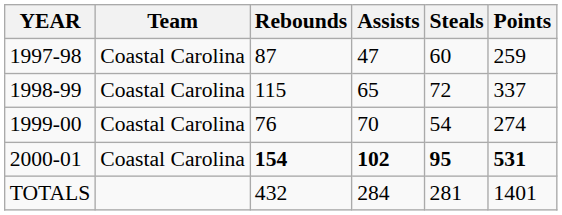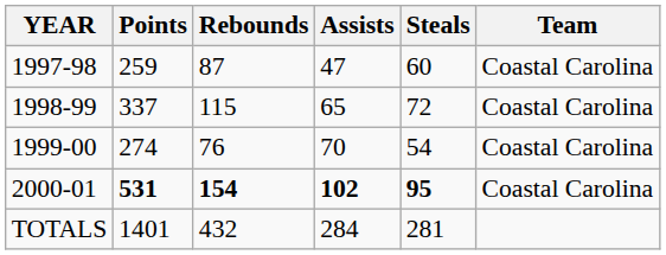columns swapped: Team <-> Points
